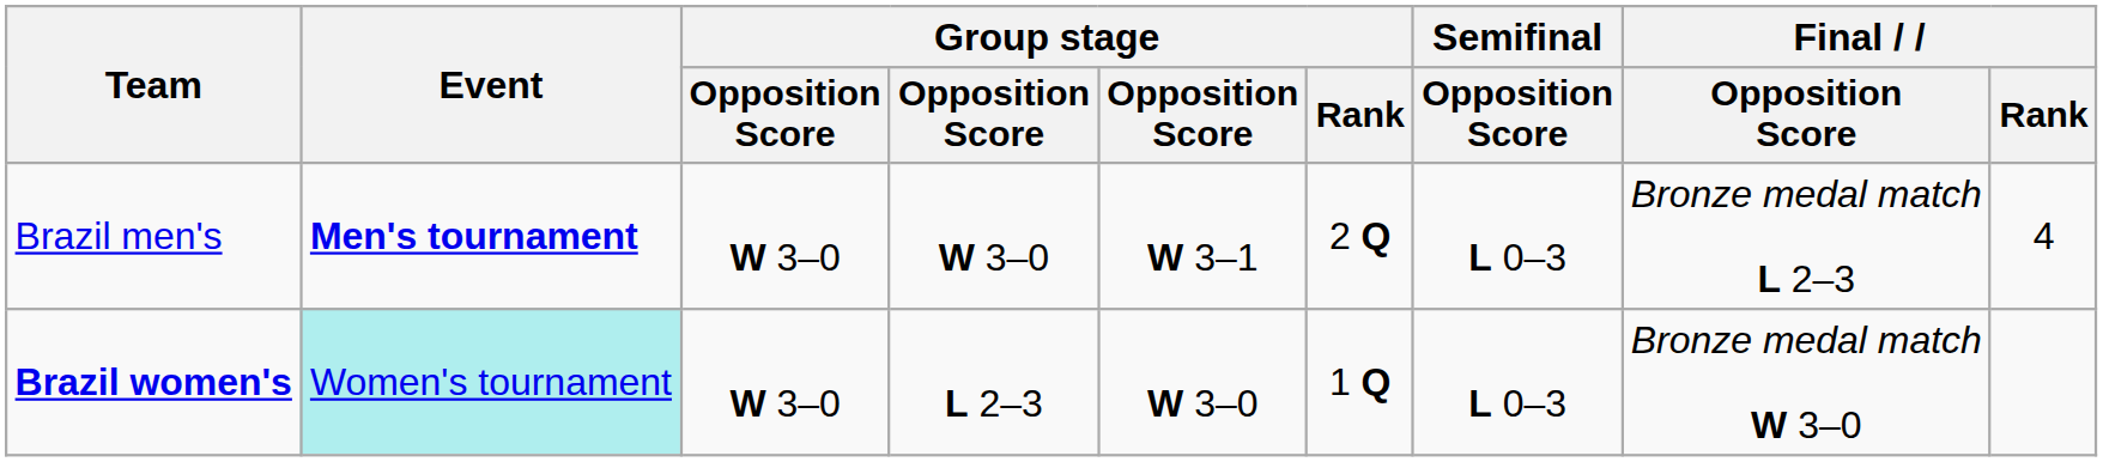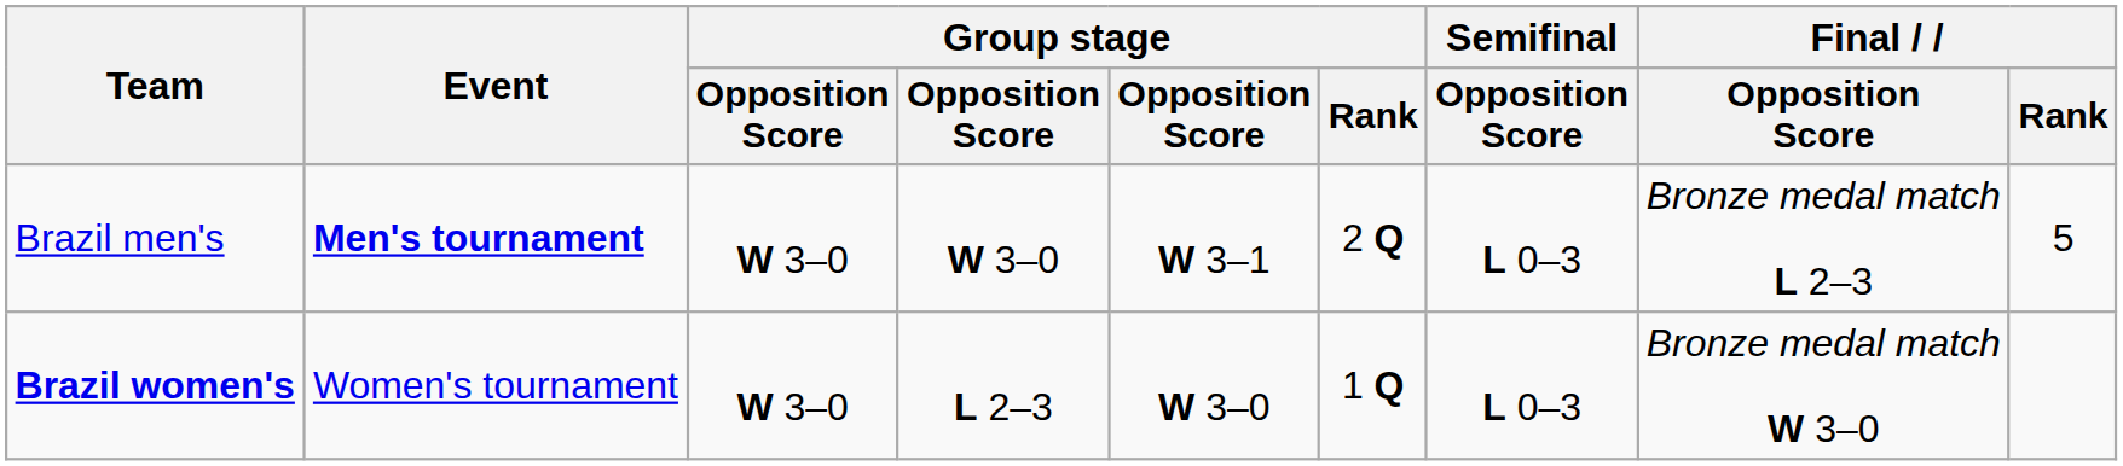Brazil men's | Final / Rank: 4 -> 5
Brazil women's | Event: paleturquoise background -> no background
